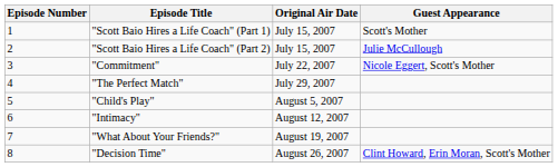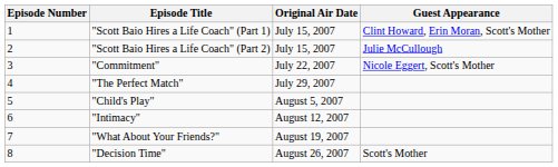"Scott Baio Hires a Life Coach" (Part 1) | Guest Appearance: Scott's Mother -> Clint Howard, Erin Moran, Scott's Mother
"Decision Time" | Guest Appearance: Clint Howard, Erin Moran, Scott's Mother -> Scott's Mother
